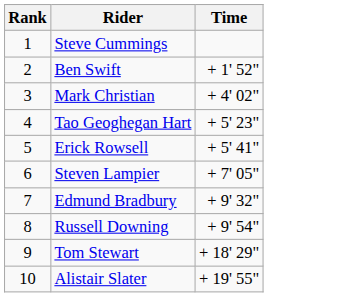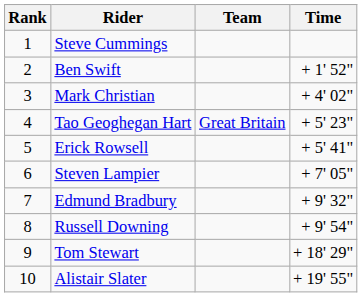+ column: Team | Great Britain
